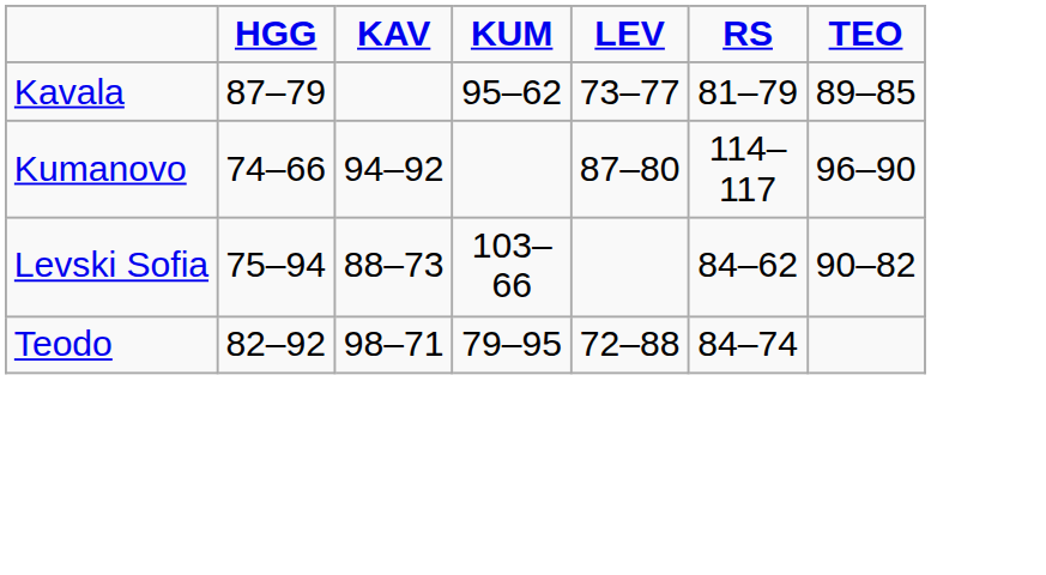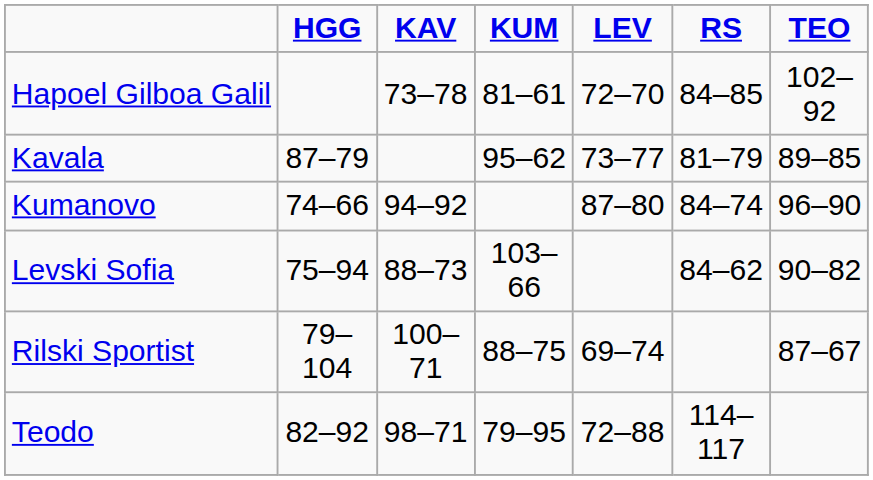+ row: Hapoel Gilboa Galil | 73–78 | 81–61 | 72–70 | 84–85 | 102–92
Kumanovo | RS: 114–117 -> 84–74
+ row: Rilski Sportist | 79–104 | 100–71 | 88–75 | 69–74 | 87–67
Teodo | RS: 84–74 -> 114–117
